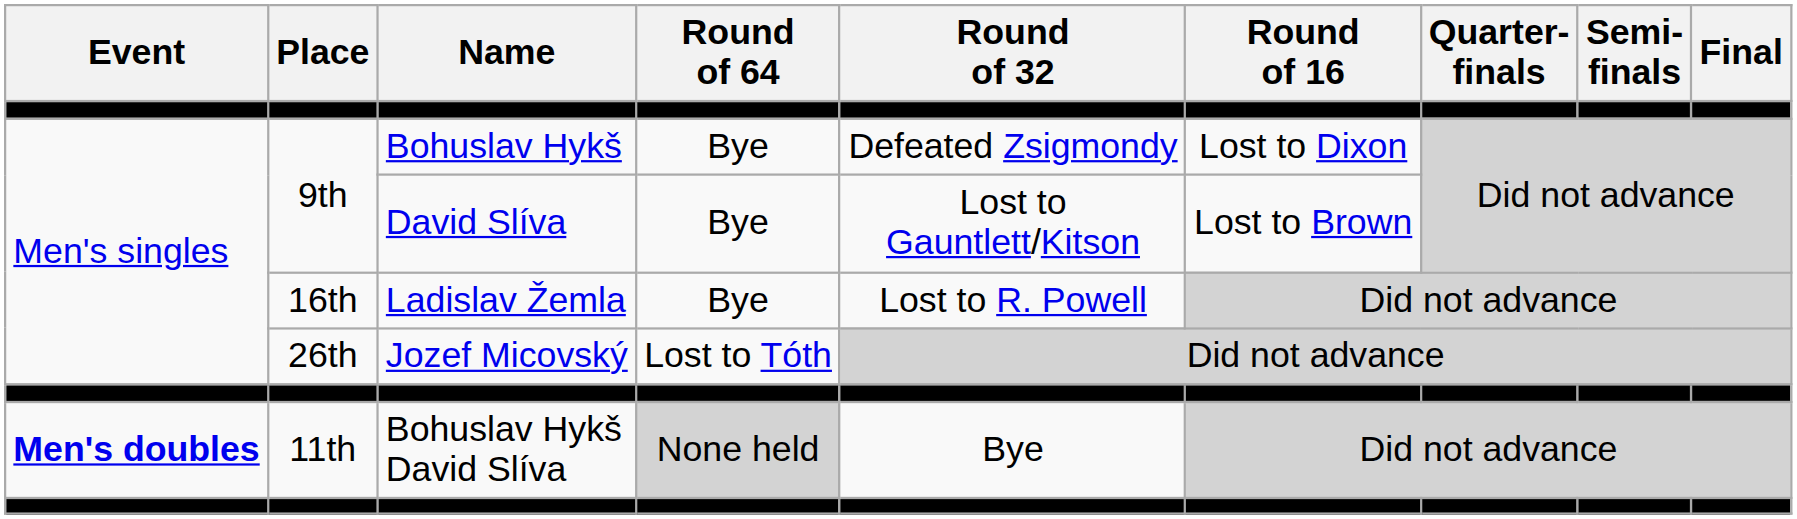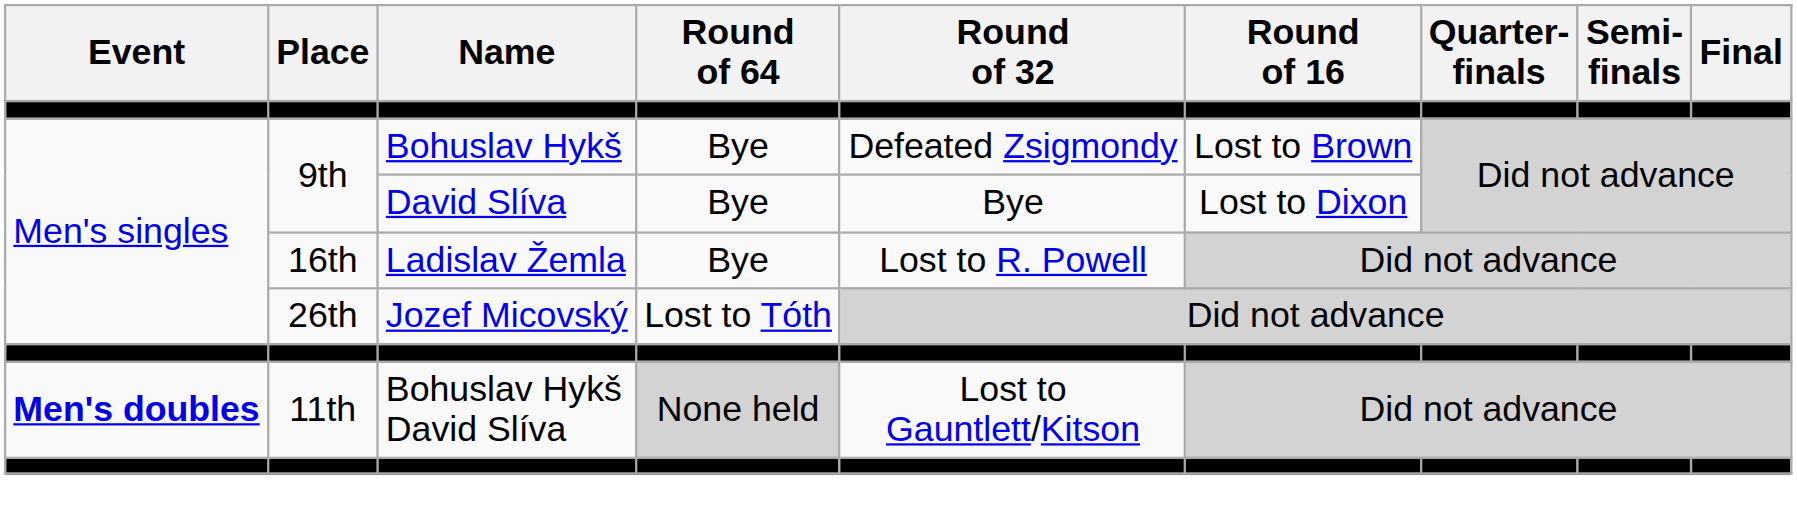Bohuslav Hykš | Round of 16: Lost to Dixon -> Lost to Brown
David Slíva | Round of 32: Lost to Gauntlett/Kitson -> Bye
David Slíva | Round of 16: Lost to Brown -> Lost to Dixon
Bohuslav Hykš David Slíva | Round of 32: Bye -> Lost to Gauntlett/Kitson
